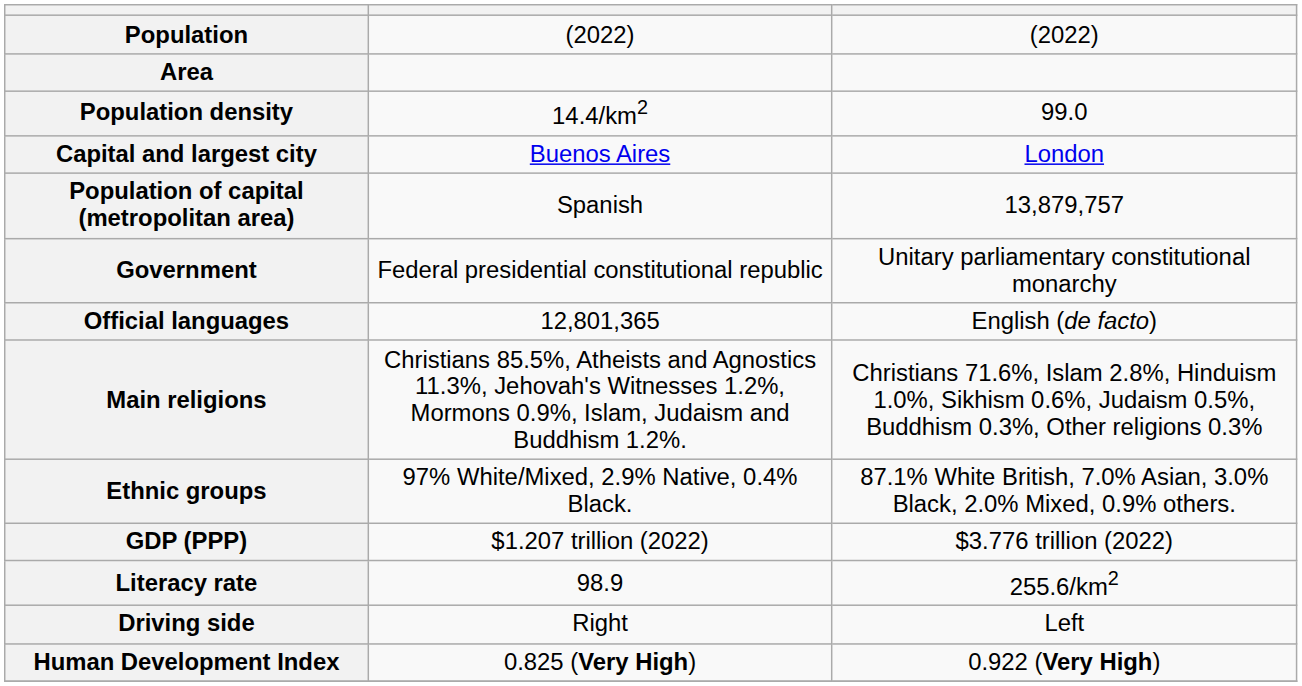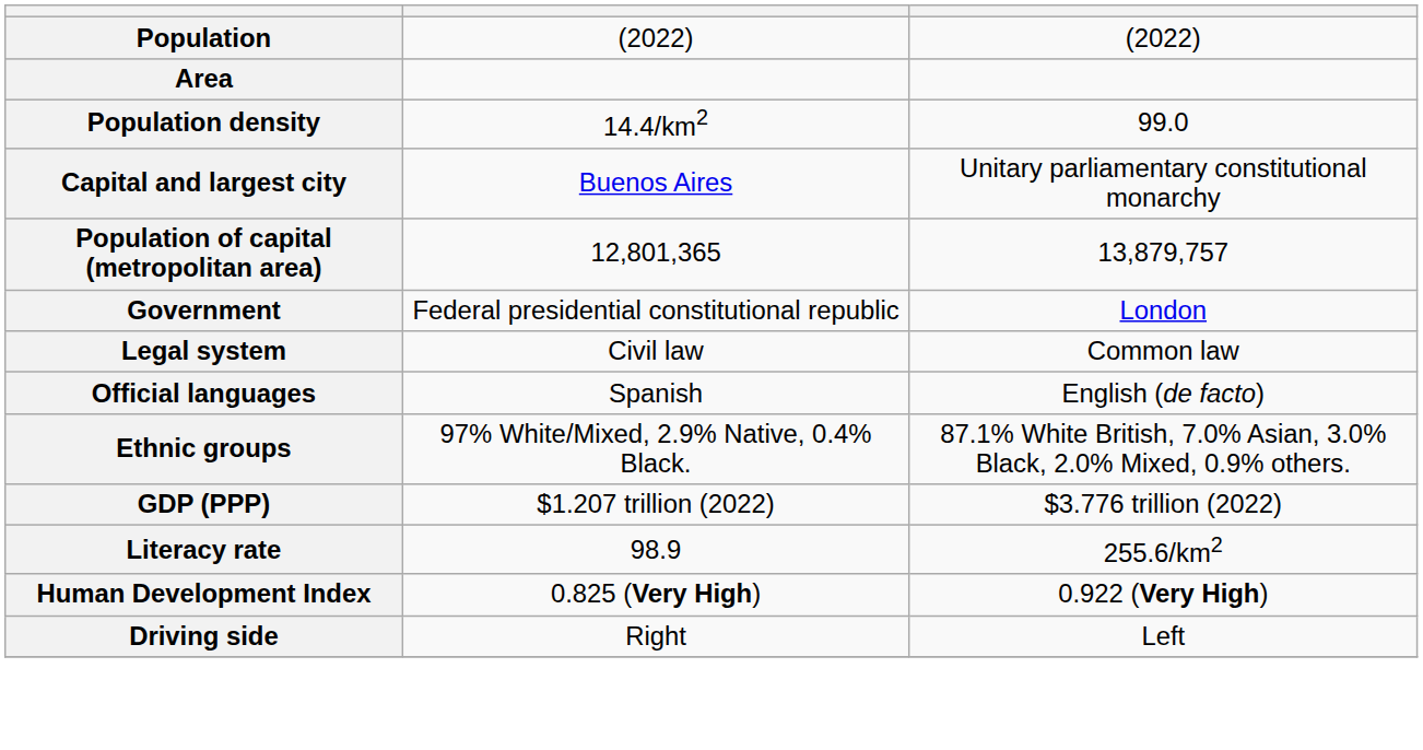Capital and largest city | column 3: London -> Unitary parliamentary constitutional monarchy
Population of capital (metropolitan area) | column 2: Spanish -> 12,801,365
Government | column 3: Unitary parliamentary constitutional monarchy -> London
+ row: Legal system | Civil law | Common law
Official languages | column 2: 12,801,365 -> Spanish
- row: Main religions | Christians 85.5%, Atheists and Agnostics 11.3%, Jehovah's Witnesses 1.2%, Mormons 0.9%, Islam, Judaism and Buddhism 1.2%. | Christians 71.6%, Islam 2.8%, Hinduism 1.0%, Sikhism 0.6%, Judaism 0.5%, Buddhism 0.3%, Other religions 0.3%
rows swapped: Human Development Index <-> Driving side
